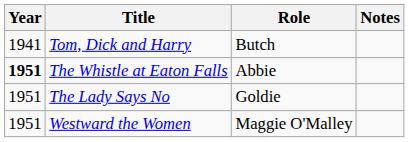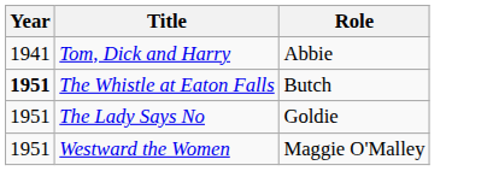- column: Notes
Tom, Dick and Harry | Role: Butch -> Abbie
The Whistle at Eaton Falls | Role: Abbie -> Butch
